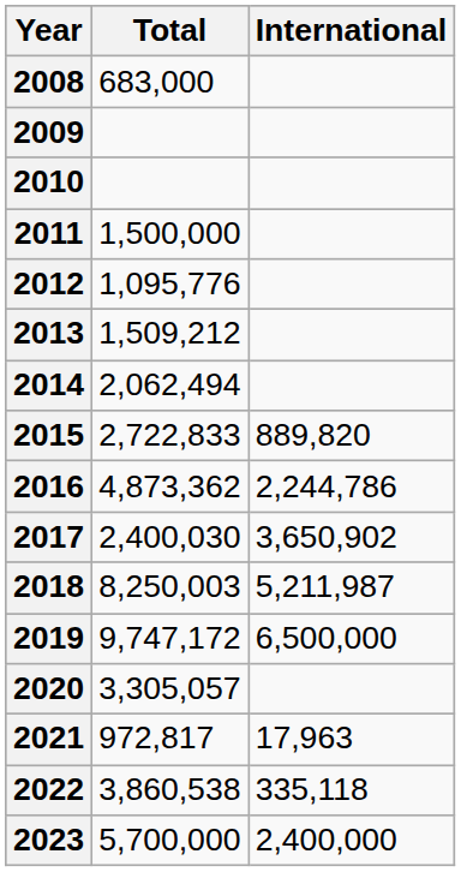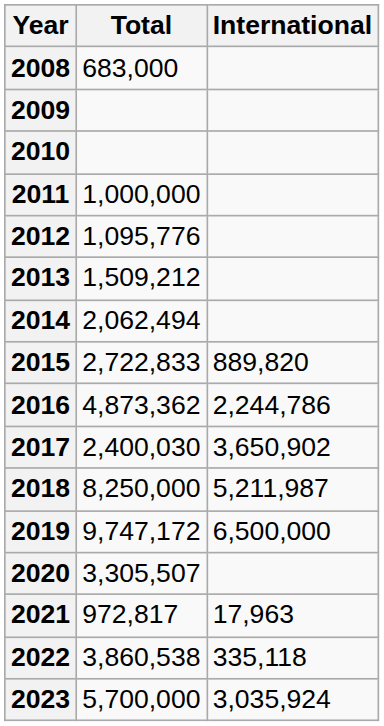2011 | Total: 1,500,000 -> 1,000,000
2018 | Total: 8,250,003 -> 8,250,000
2020 | Total: 3,305,057 -> 3,305,507
2023 | International: 2,400,000 -> 3,035,924
